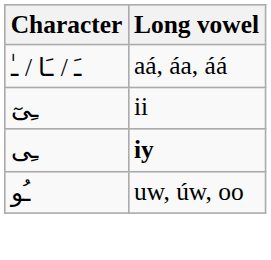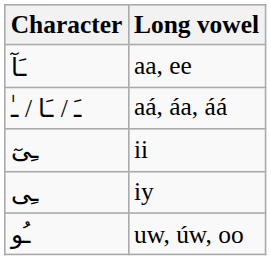+ row: ـَآ | aa, ee
ـِى | Long vowel: bold -> normal
